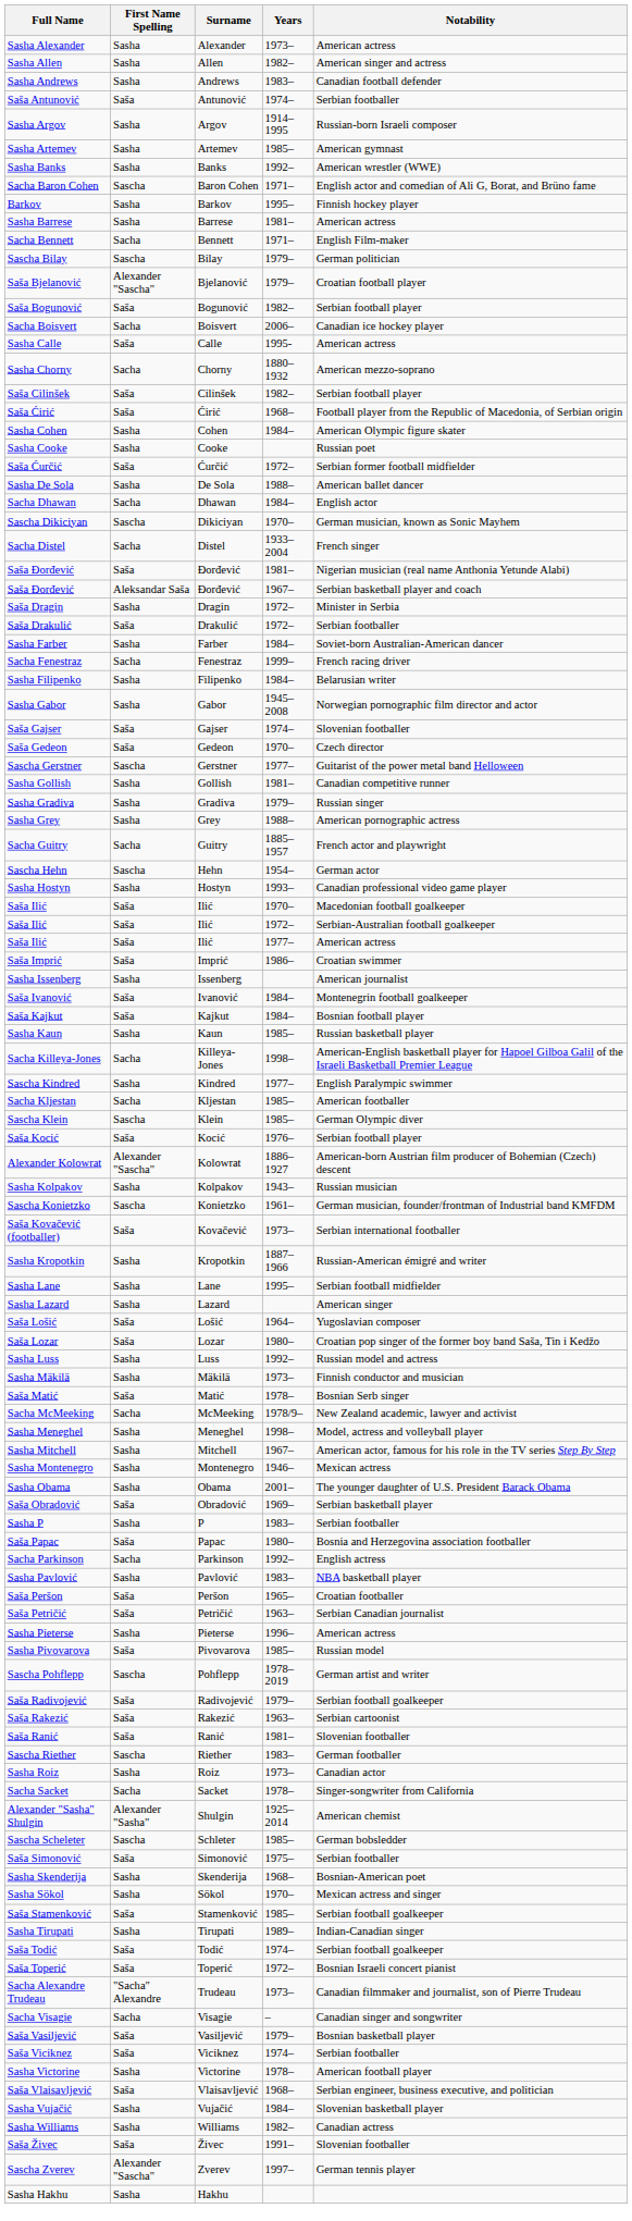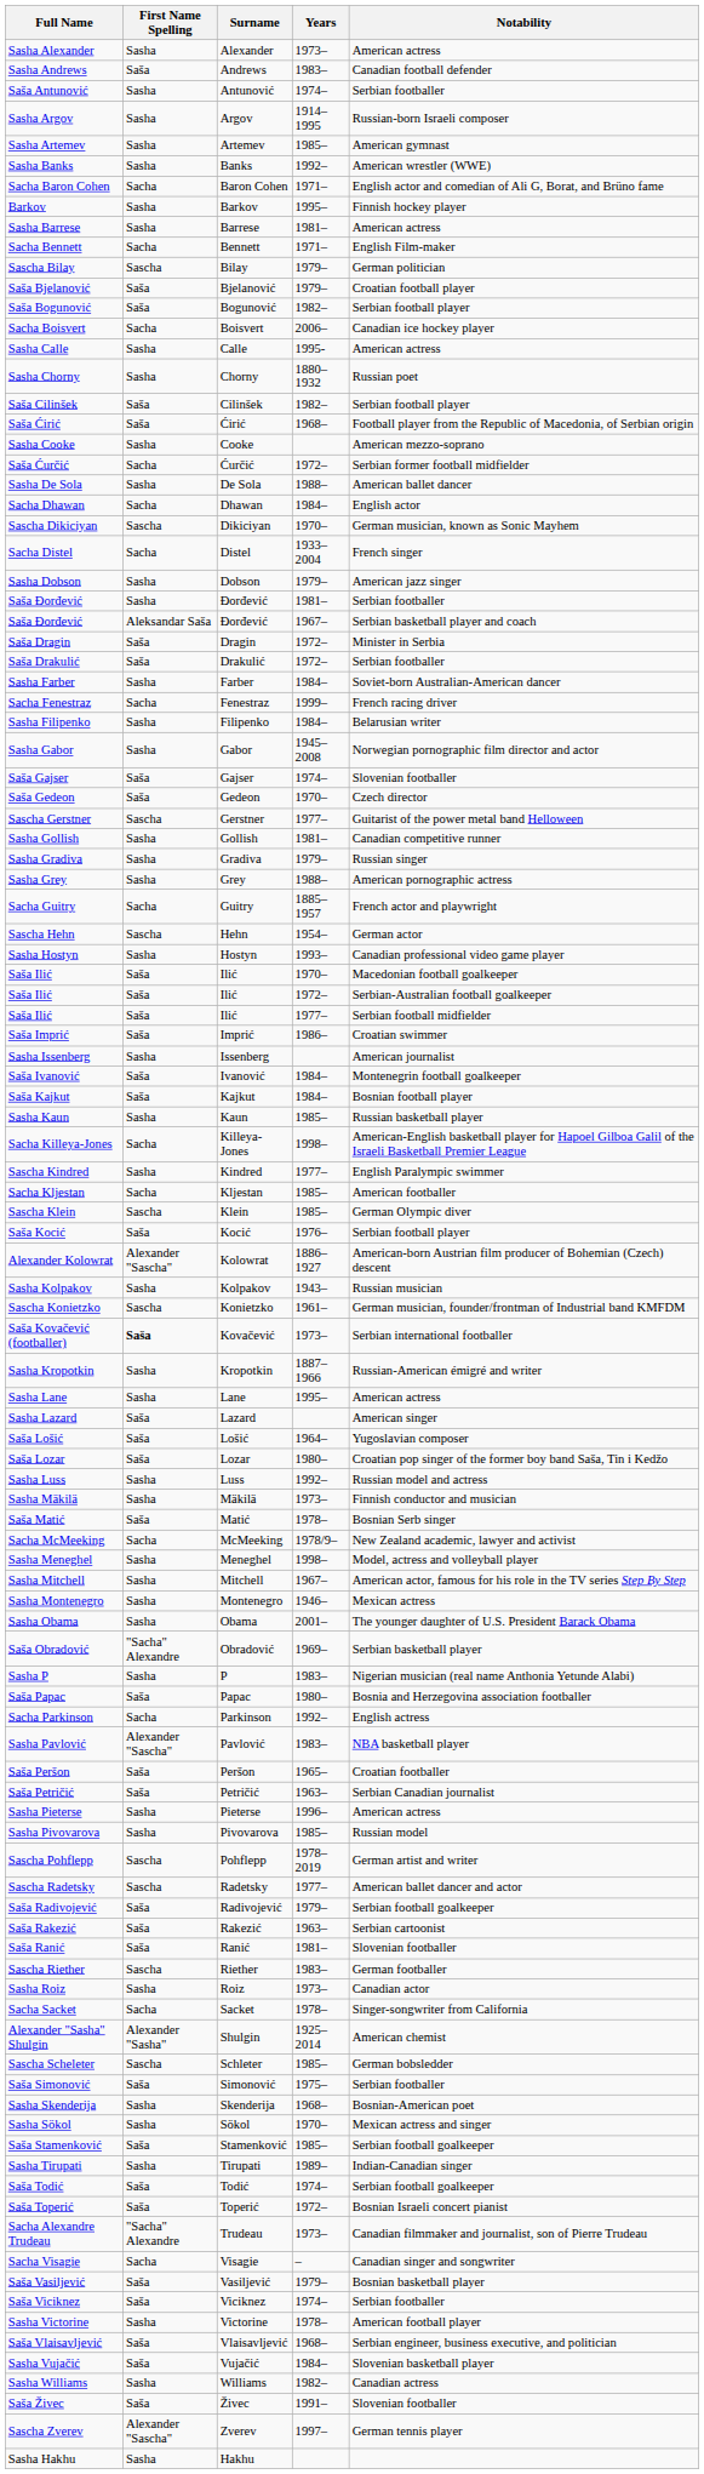- row: Sasha Allen | Sasha | Allen | 1982– | American singer and actress
Sasha Andrews | First Name Spelling: Sasha -> Saša
Saša Antunović | First Name Spelling: Saša -> Sasha
Sacha Baron Cohen | First Name Spelling: Sascha -> Sacha
Saša Bjelanović | First Name Spelling: Alexander "Sascha" -> Saša
Sasha Calle | First Name Spelling: Saša -> Sasha
Sasha Chorny | First Name Spelling: Sacha -> Sasha
Sasha Chorny | Notability: American mezzo-soprano -> Russian poet
- row: Sasha Cohen | Sasha | Cohen | 1984– | American Olympic figure skater
Sasha Cooke | Notability: Russian poet -> American mezzo-soprano
Saša Ćurčić | First Name Spelling: Saša -> Sacha
+ row: Sasha Dobson | Sasha | Dobson | 1979– | American jazz singer
Saša Đorđević / 1981– | First Name Spelling: Saša -> Sasha
Saša Đorđević / 1981– | Notability: Nigerian musician (real name Anthonia Yetunde Alabi) -> Serbian footballer
Saša Dragin | First Name Spelling: Sasha -> Saša
Saša Ilić / 1977– | Notability: American actress -> Serbian football midfielder
Saša Kovačević (footballer) | First Name Spelling: normal -> bold
Sasha Lane | Notability: Serbian football midfielder -> American actress
Sasha Lazard | First Name Spelling: Sasha -> Saša
Saša Obradović | First Name Spelling: Saša -> "Sacha" Alexandre
Sasha P | Notability: Serbian footballer -> Nigerian musician (real name Anthonia Yetunde Alabi)
Sasha Pavlović | First Name Spelling: Sasha -> Alexander "Sascha"
Sasha Pivovarova | First Name Spelling: Saša -> Sasha
+ row: Sascha Radetsky | Sascha | Radetsky | 1977– | American ballet dancer and actor
Sasha Vujačić | First Name Spelling: Sasha -> Saša
